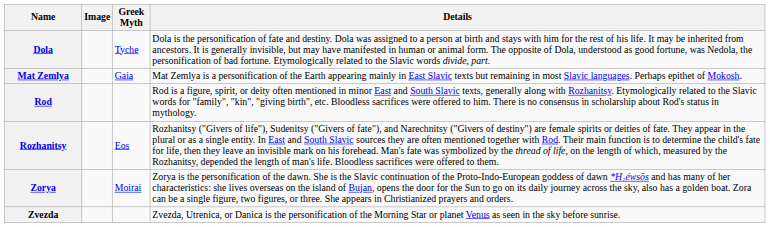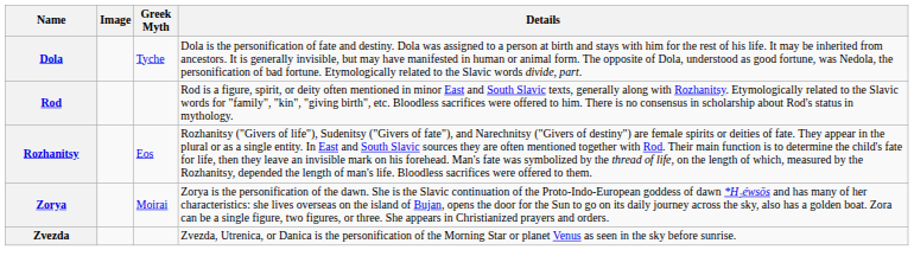- row: Mat Zemlya | Gaia | Mat Zemlya is a personification of the Earth appearing mainly in East Slavic texts but remaining in most Slavic languages. Perhaps epithet of Mokosh.
